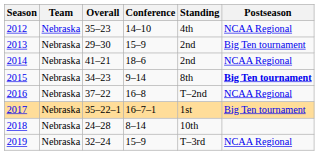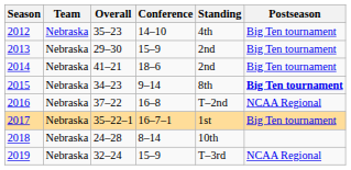2012 | Postseason: NCAA Regional -> Big Ten tournament
2014 | Postseason: NCAA Regional -> Big Ten tournament
